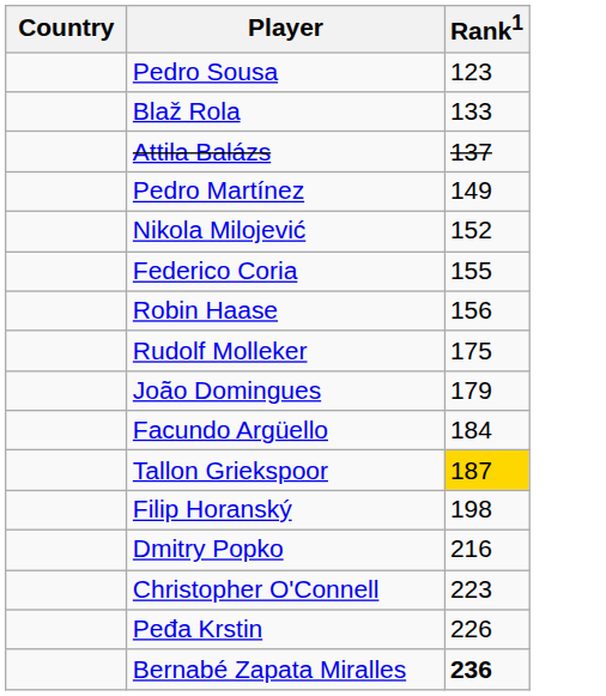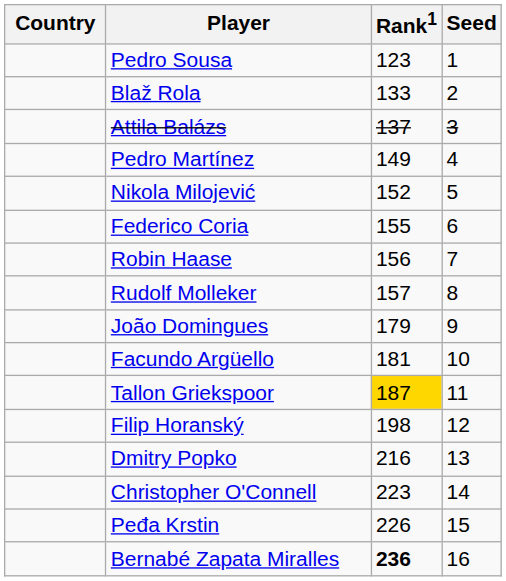+ column: Seed | 1 | 2 | 3 | 4 | 5 | 6 | 7 | 8 | 9 | 10 | 11 | 12 | 13 | 14 | 15 | 16
Rudolf Molleker | Rank1: 175 -> 157
Facundo Argüello | Rank1: 184 -> 181
